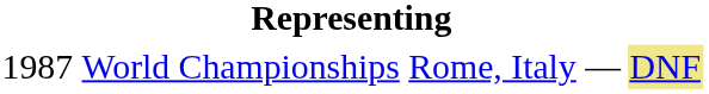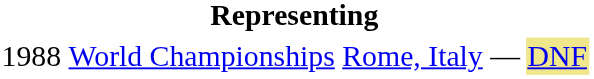World Championships | column 1: 1987 -> 1988
